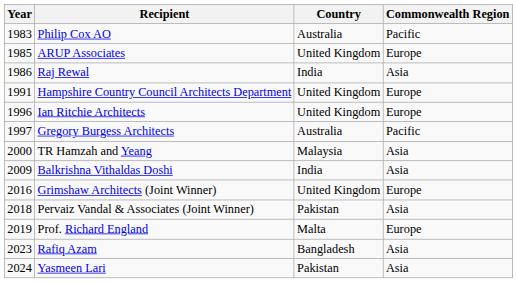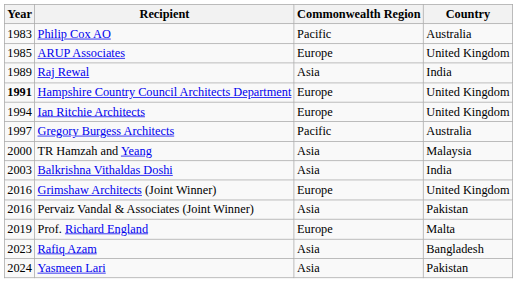columns swapped: Country <-> Commonwealth Region
Raj Rewal | Year: 1986 -> 1989
Hampshire Country Council Architects Department | Year: normal -> bold
Ian Ritchie Architects | Year: 1996 -> 1994
Balkrishna Vithaldas Doshi | Year: 2009 -> 2003
Pervaiz Vandal & Associates (Joint Winner) | Year: 2018 -> 2016
